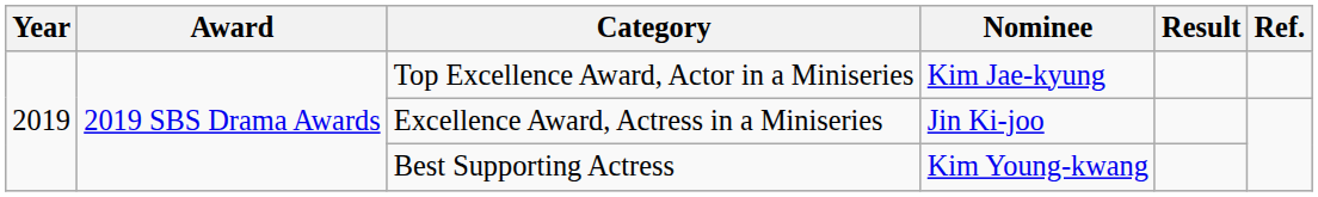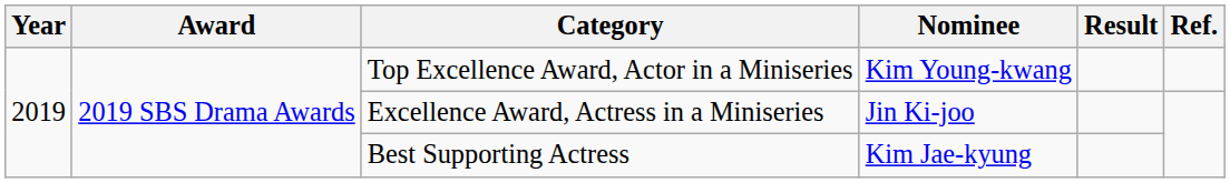Top Excellence Award, Actor in a Miniseries | Nominee: Kim Jae-kyung -> Kim Young-kwang
Best Supporting Actress | Nominee: Kim Young-kwang -> Kim Jae-kyung
